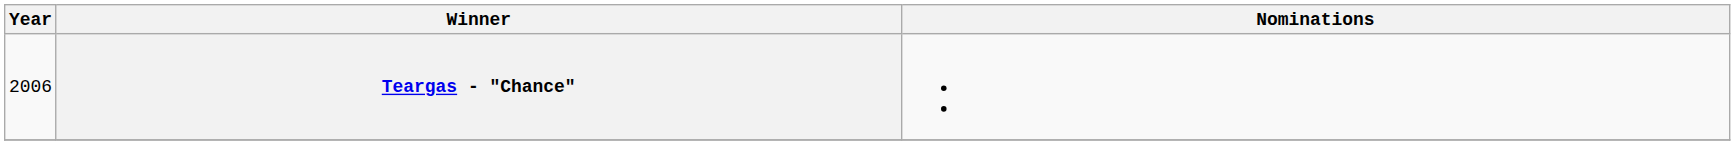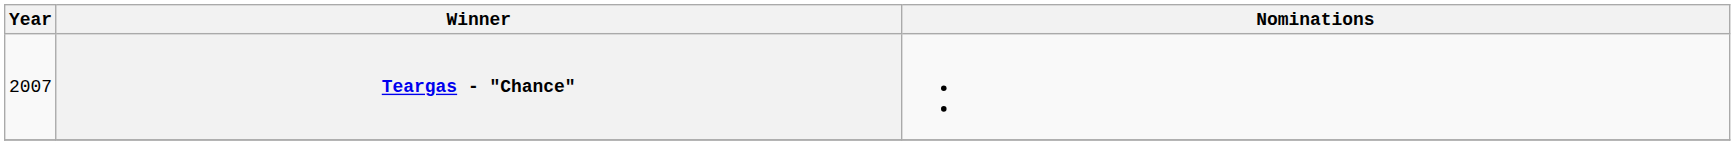Teargas - "Chance" | Year: 2006 -> 2007
